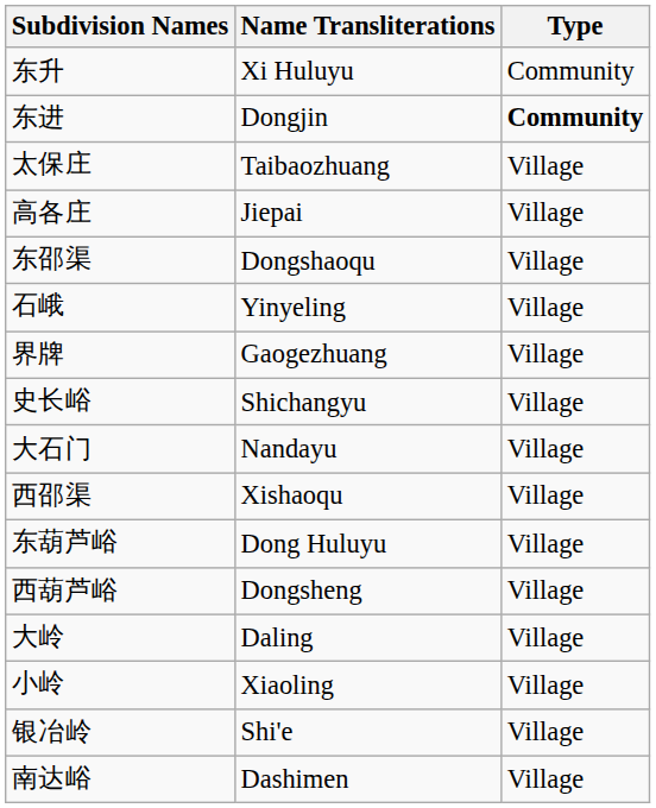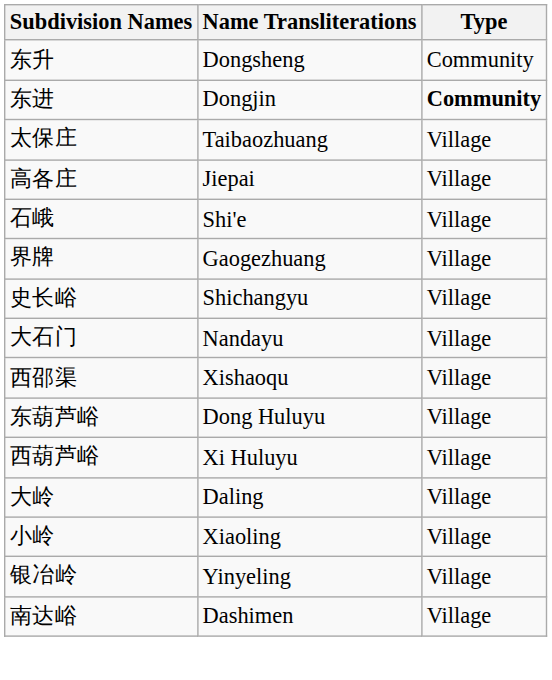东升 | Name Transliterations: Xi Huluyu -> Dongsheng
- row: 东邵渠 | Dongshaoqu | Village
石峨 | Name Transliterations: Yinyeling -> Shi'e
西葫芦峪 | Name Transliterations: Dongsheng -> Xi Huluyu
银冶岭 | Name Transliterations: Shi'e -> Yinyeling
